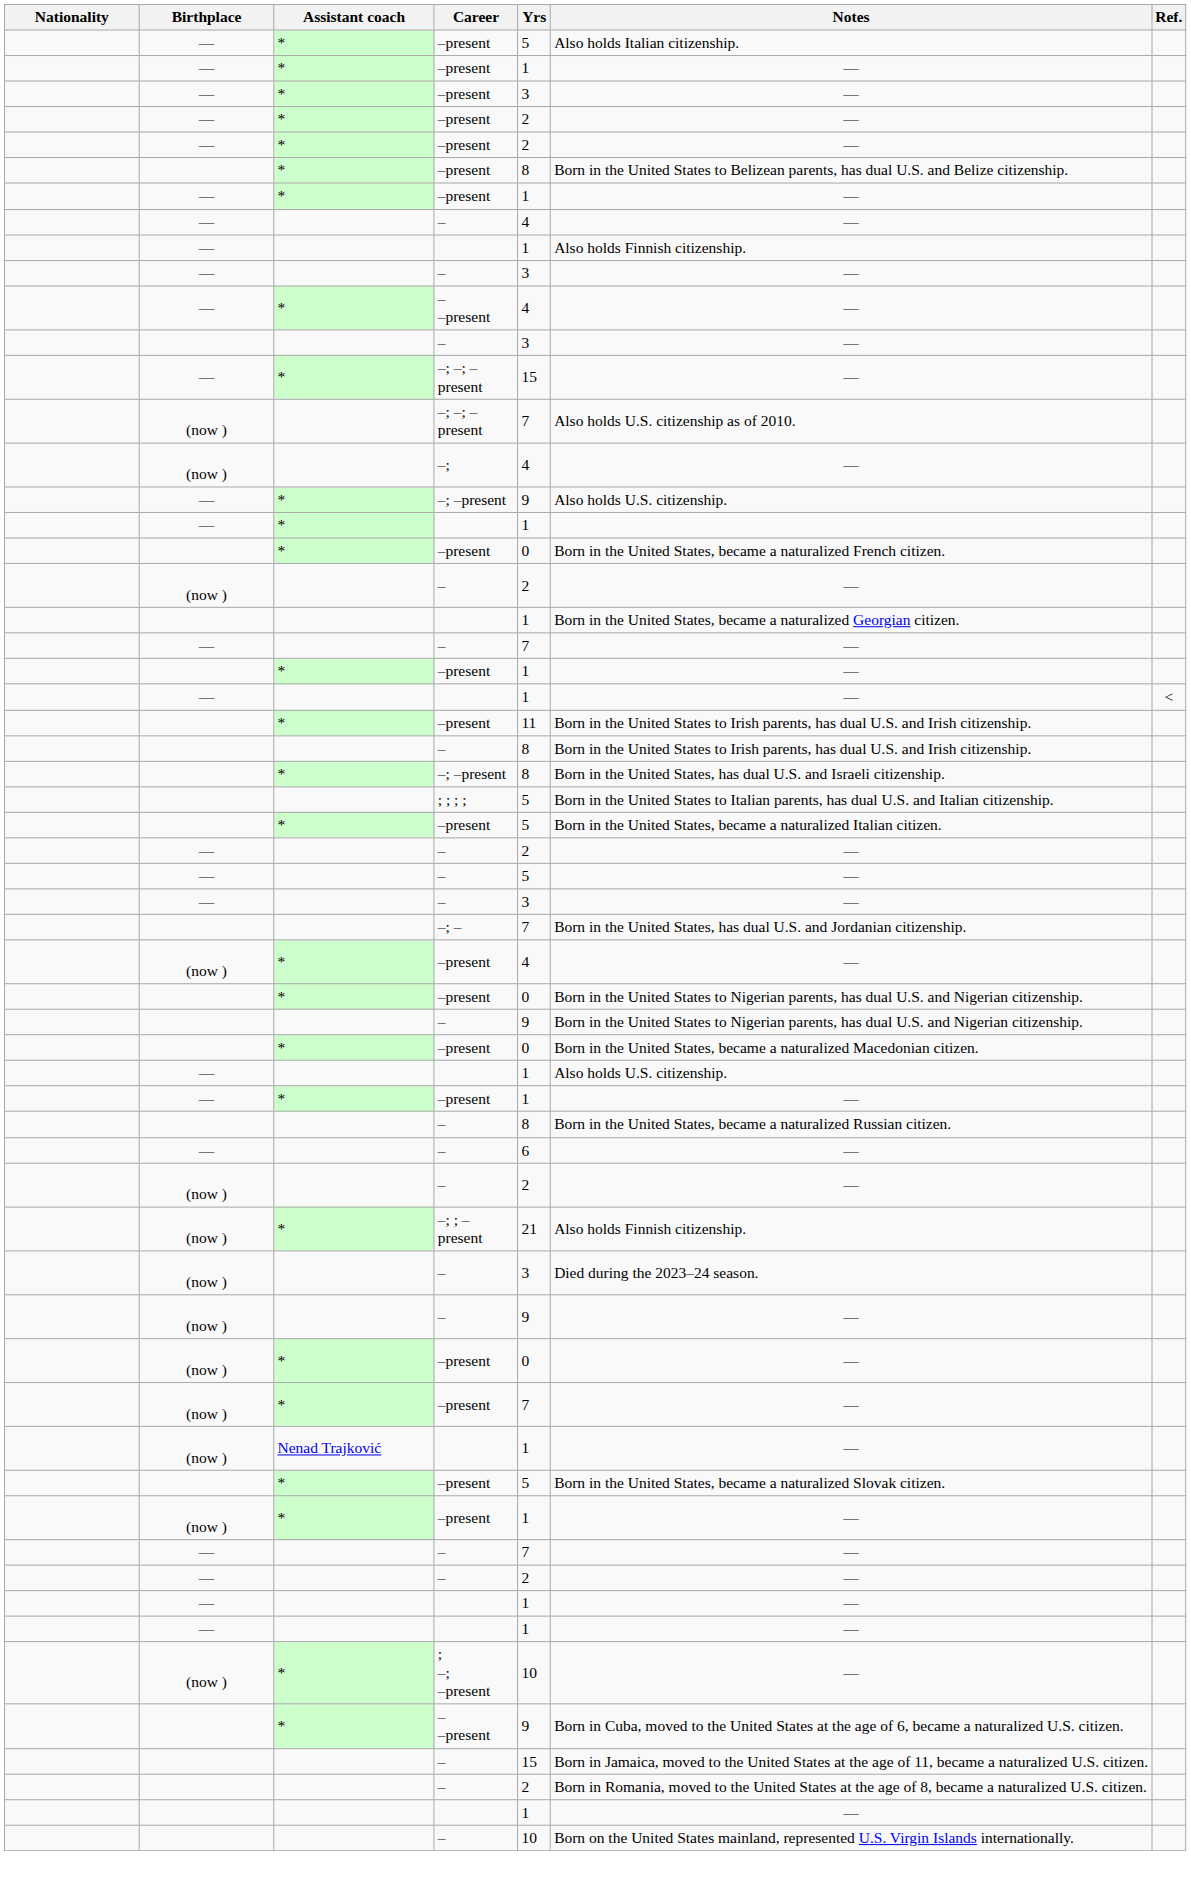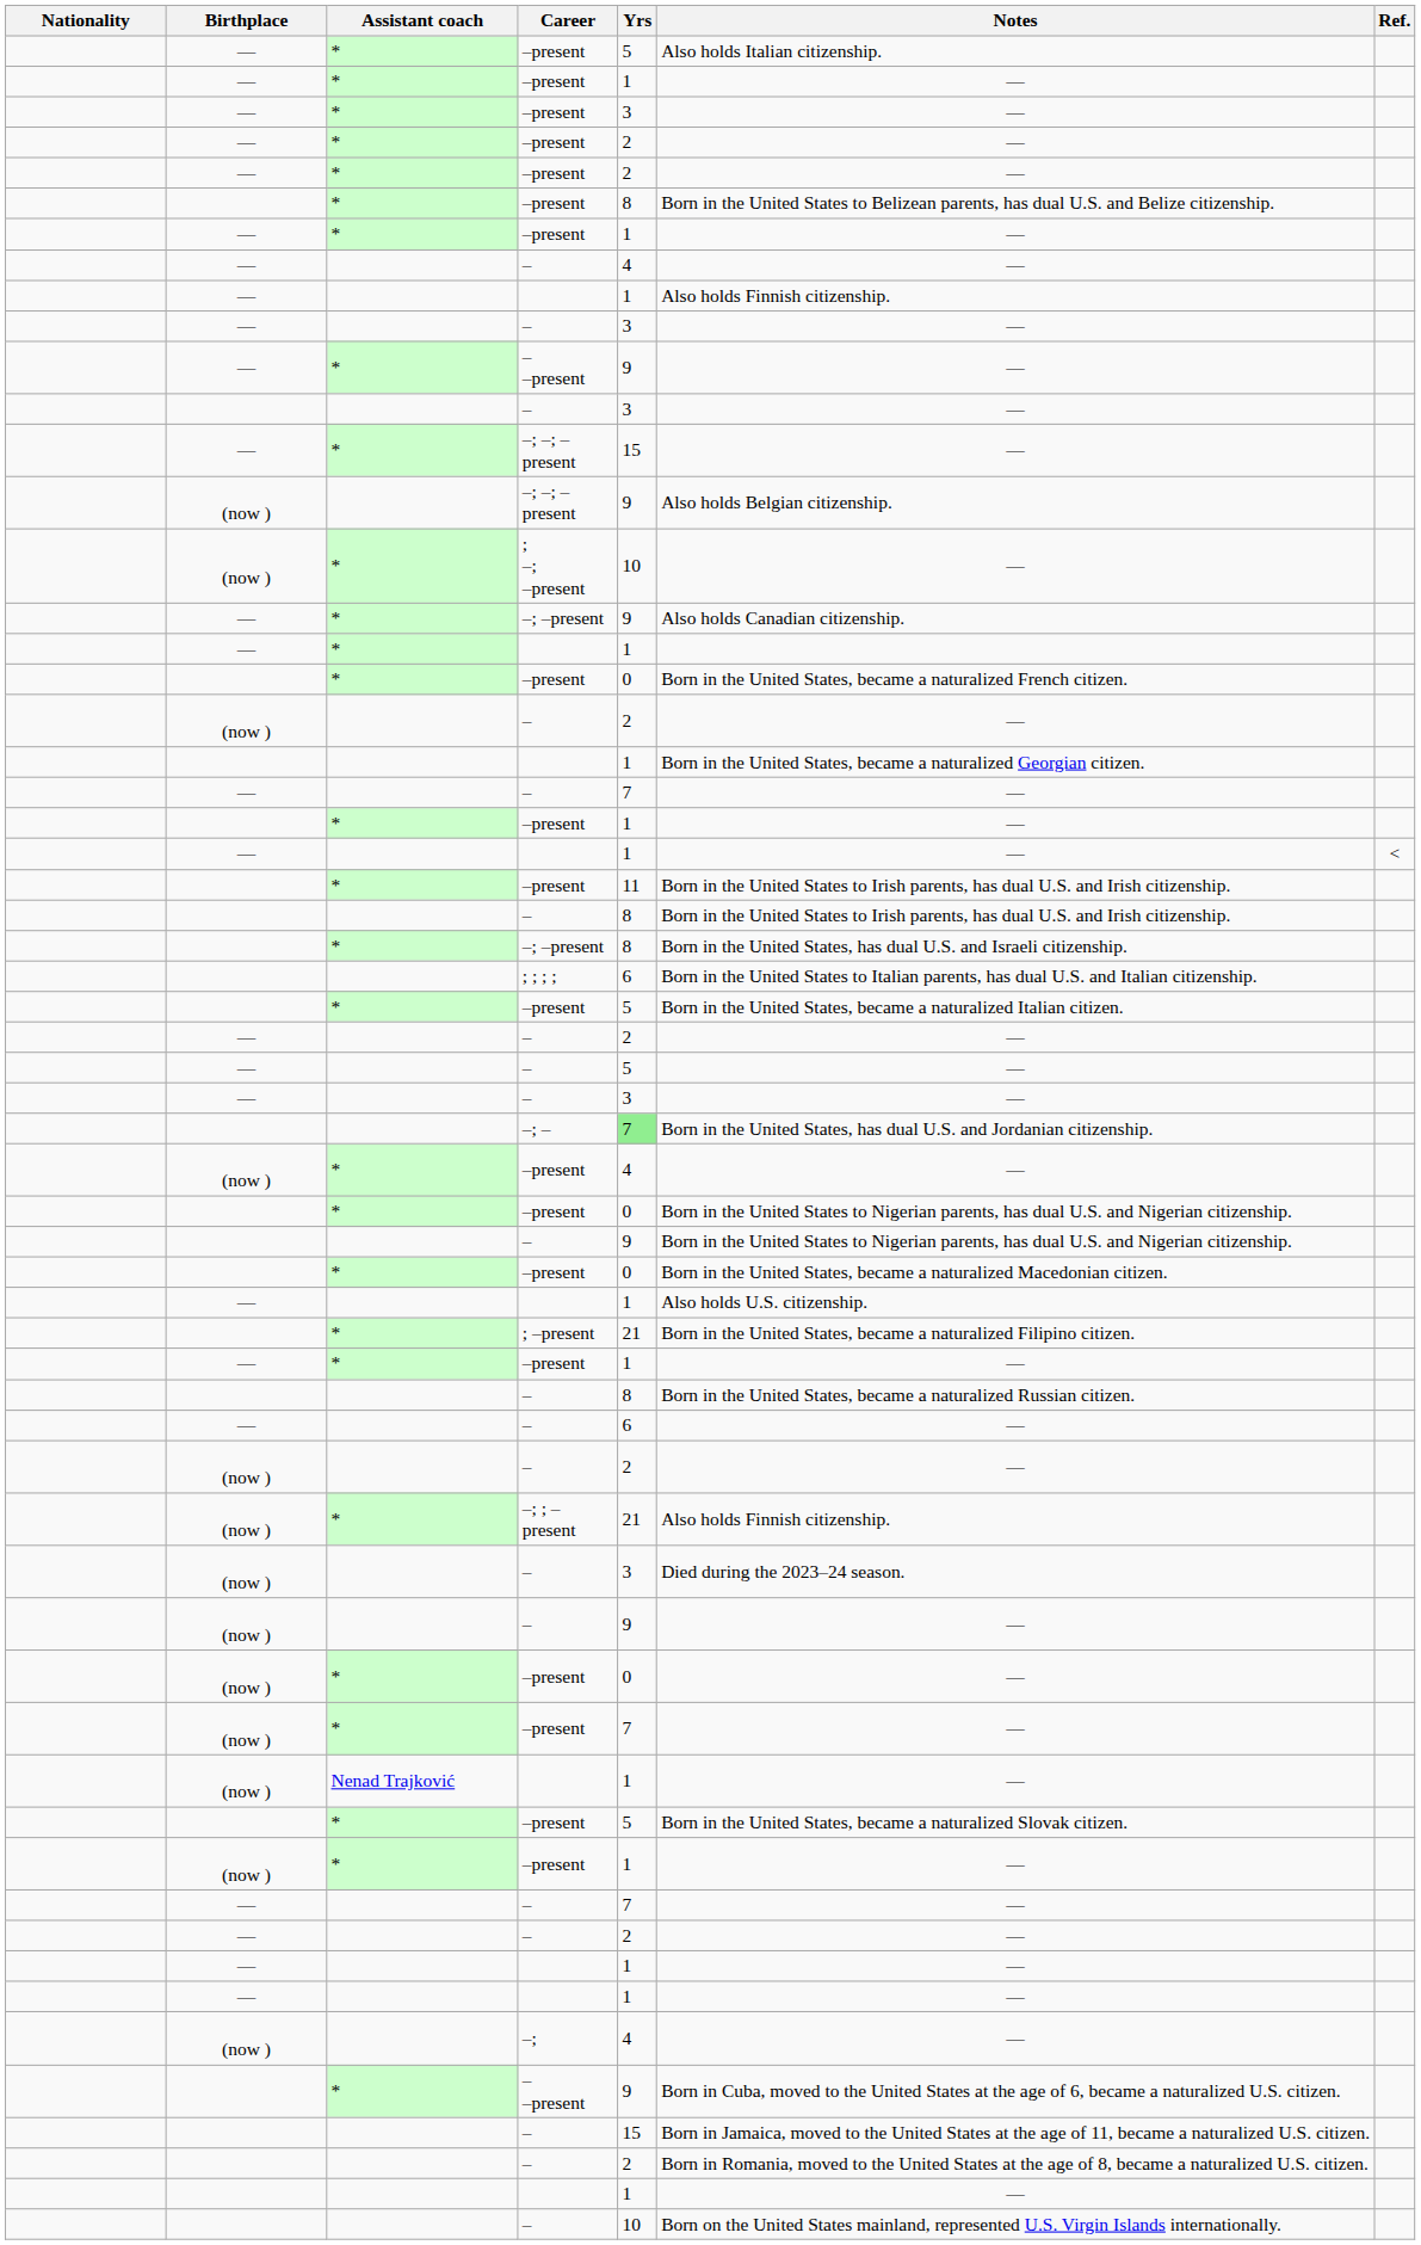— / – –present | Yrs: 4 -> 9
(now ) / –; –; –present | Yrs: 7 -> 9
(now ) / –; –; –present | Notes: Also holds U.S. citizenship as of 2010. -> Also holds Belgian citizenship.
rows swapped: –; <-> ; –; –present
— / –; –present | Notes: Also holds U.S. citizenship. -> Also holds Canadian citizenship.
; ; ; ; | Yrs: 5 -> 6
–; – | Yrs: no background -> lightgreen background
+ row: * | ; –present | 21 | Born in the United States, became a naturalized Filipino citizen.
